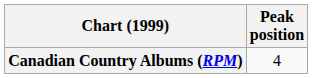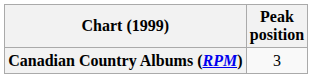Canadian Country Albums (RPM) | Peak position: 4 -> 3
